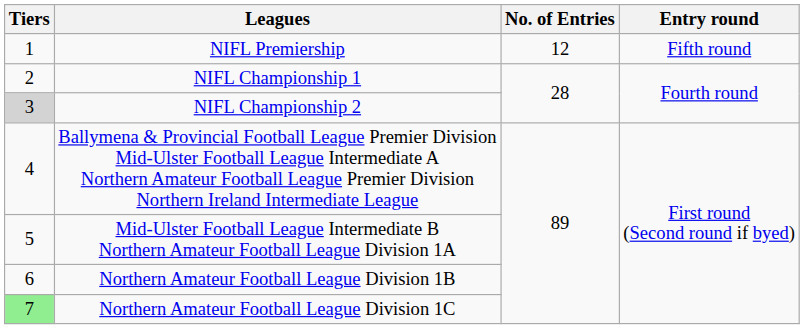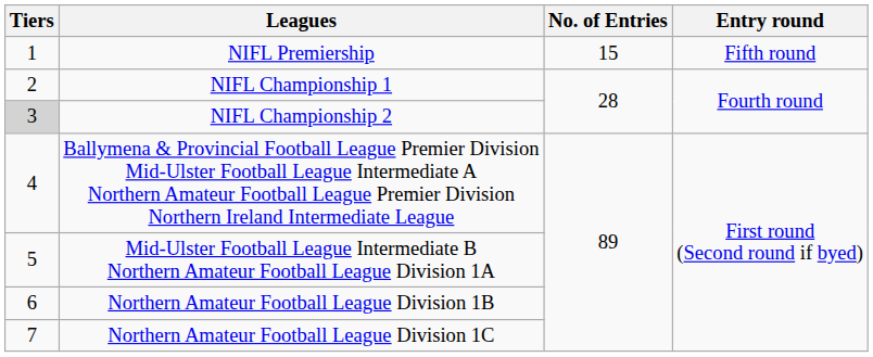NIFL Premiership | No. of Entries: 12 -> 15
Northern Amateur Football League Division 1C | Tiers: lightgreen background -> no background
